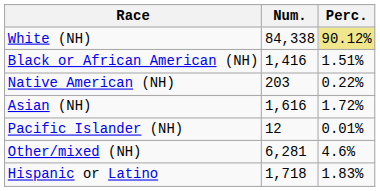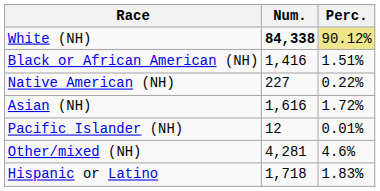White (NH) | Num.: normal -> bold
Native American (NH) | Num.: 203 -> 227
Other/mixed (NH) | Num.: 6,281 -> 4,281
